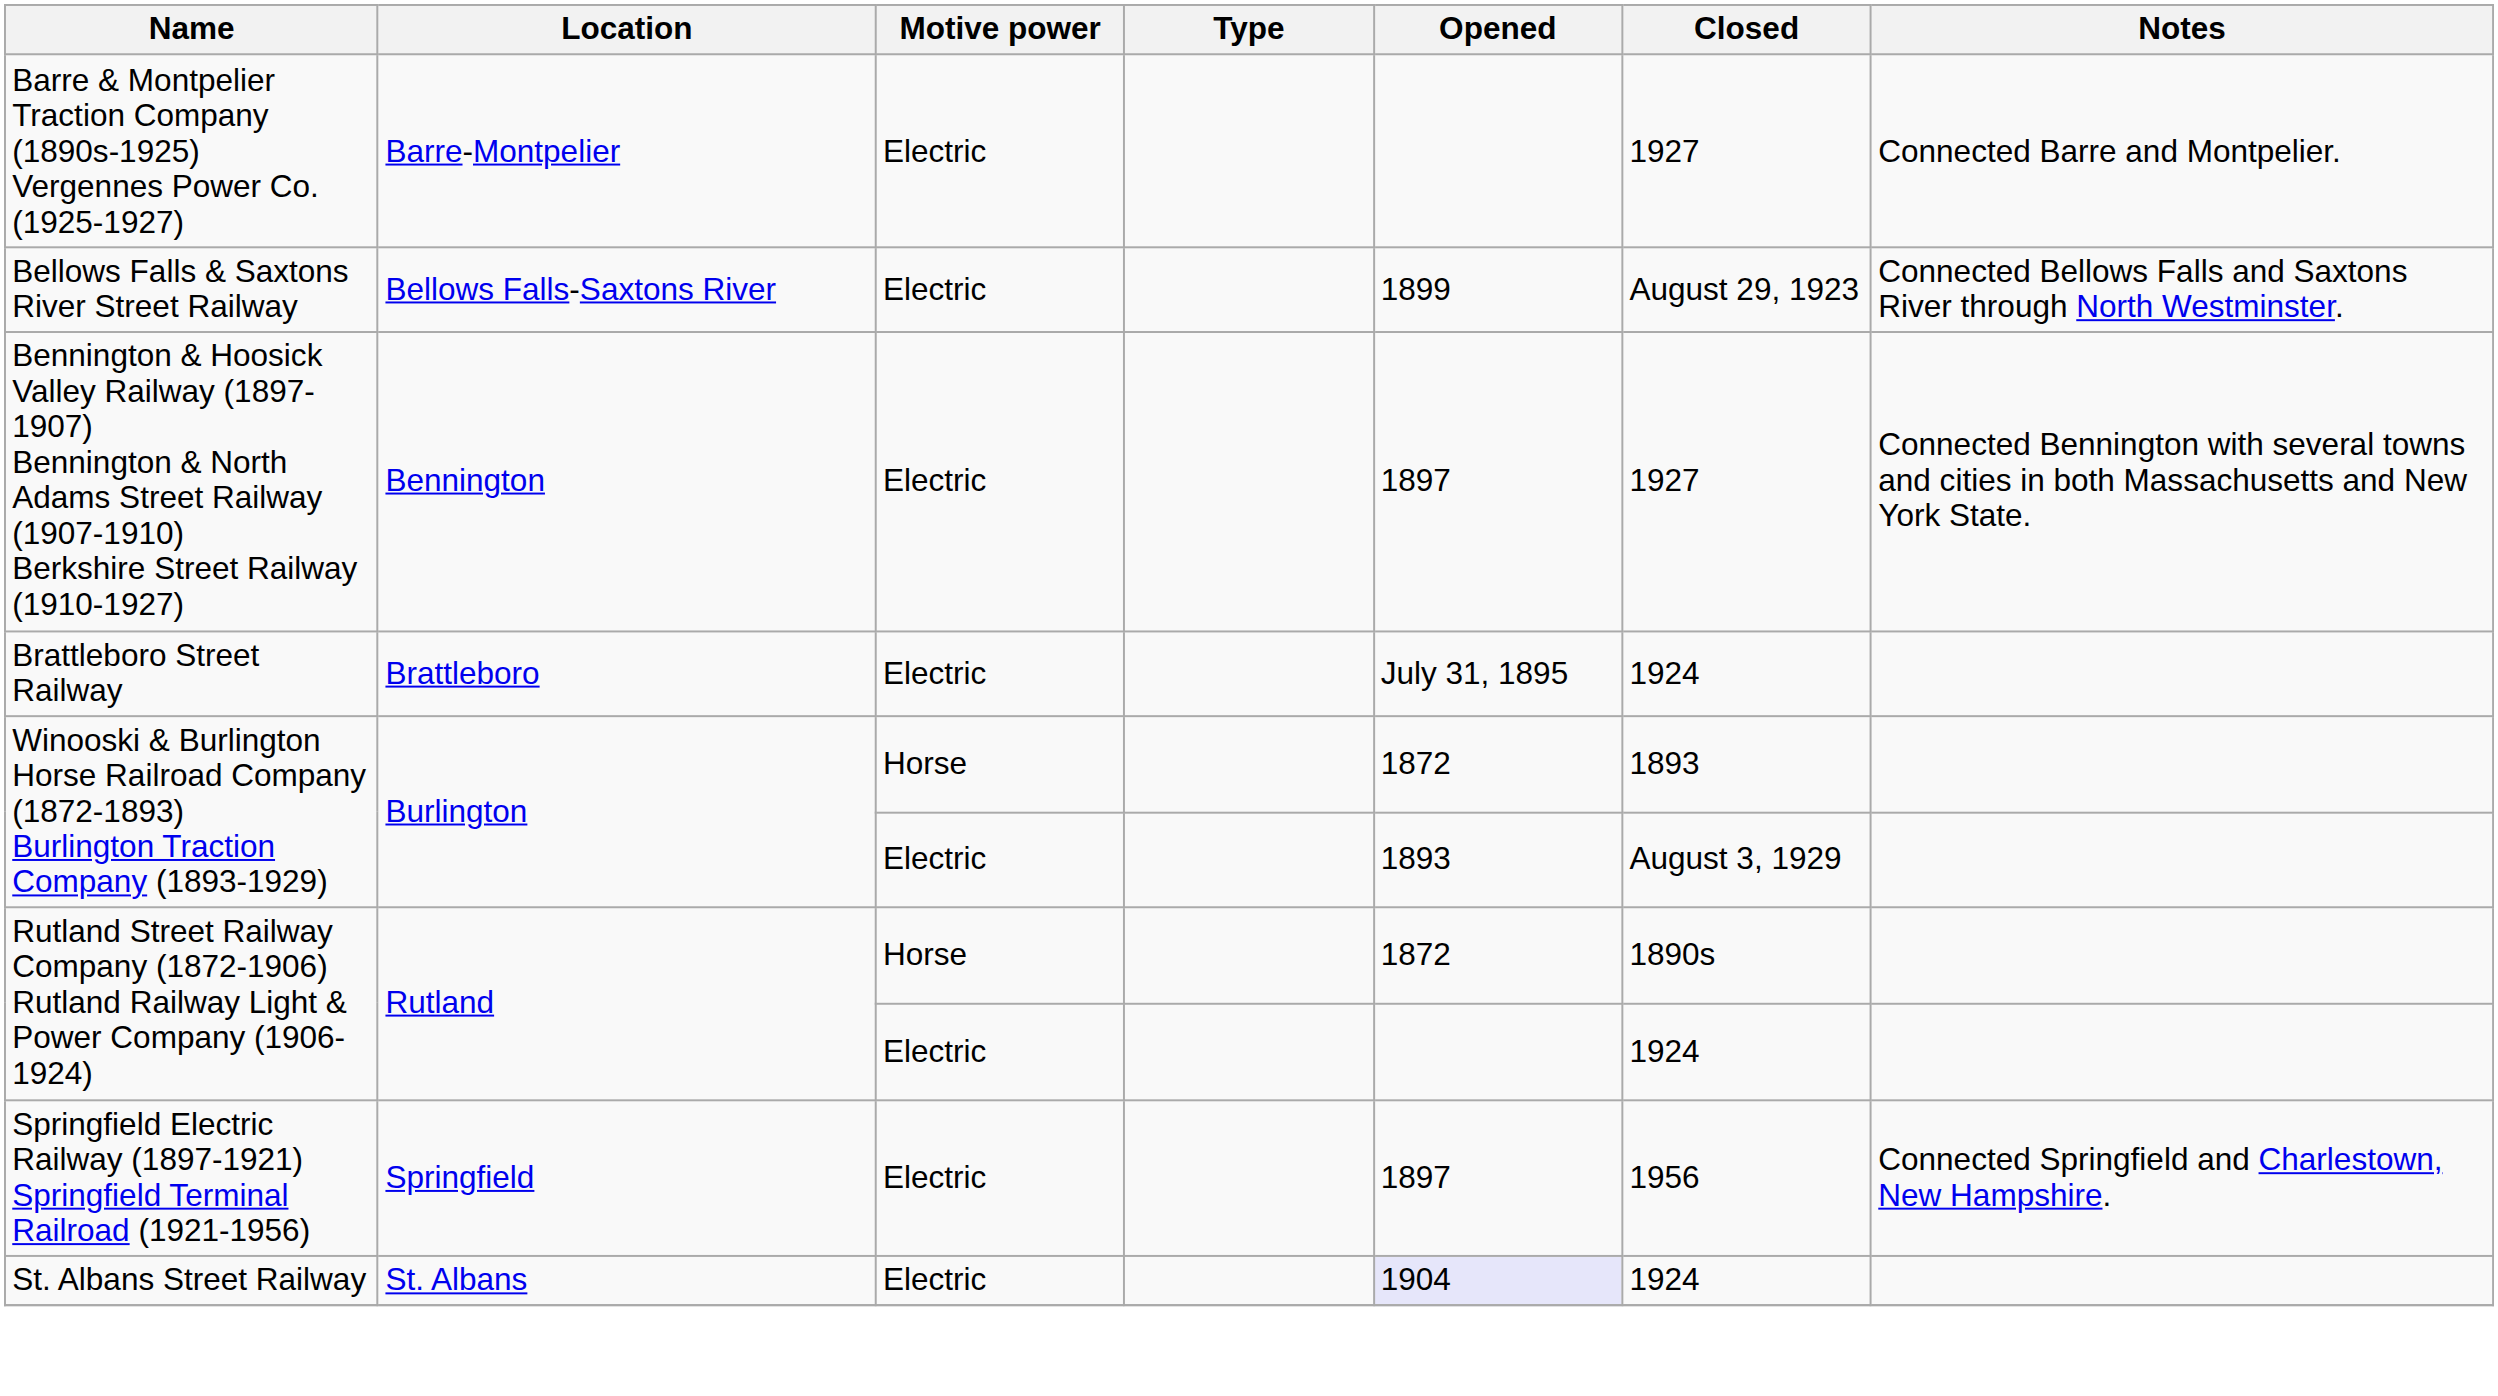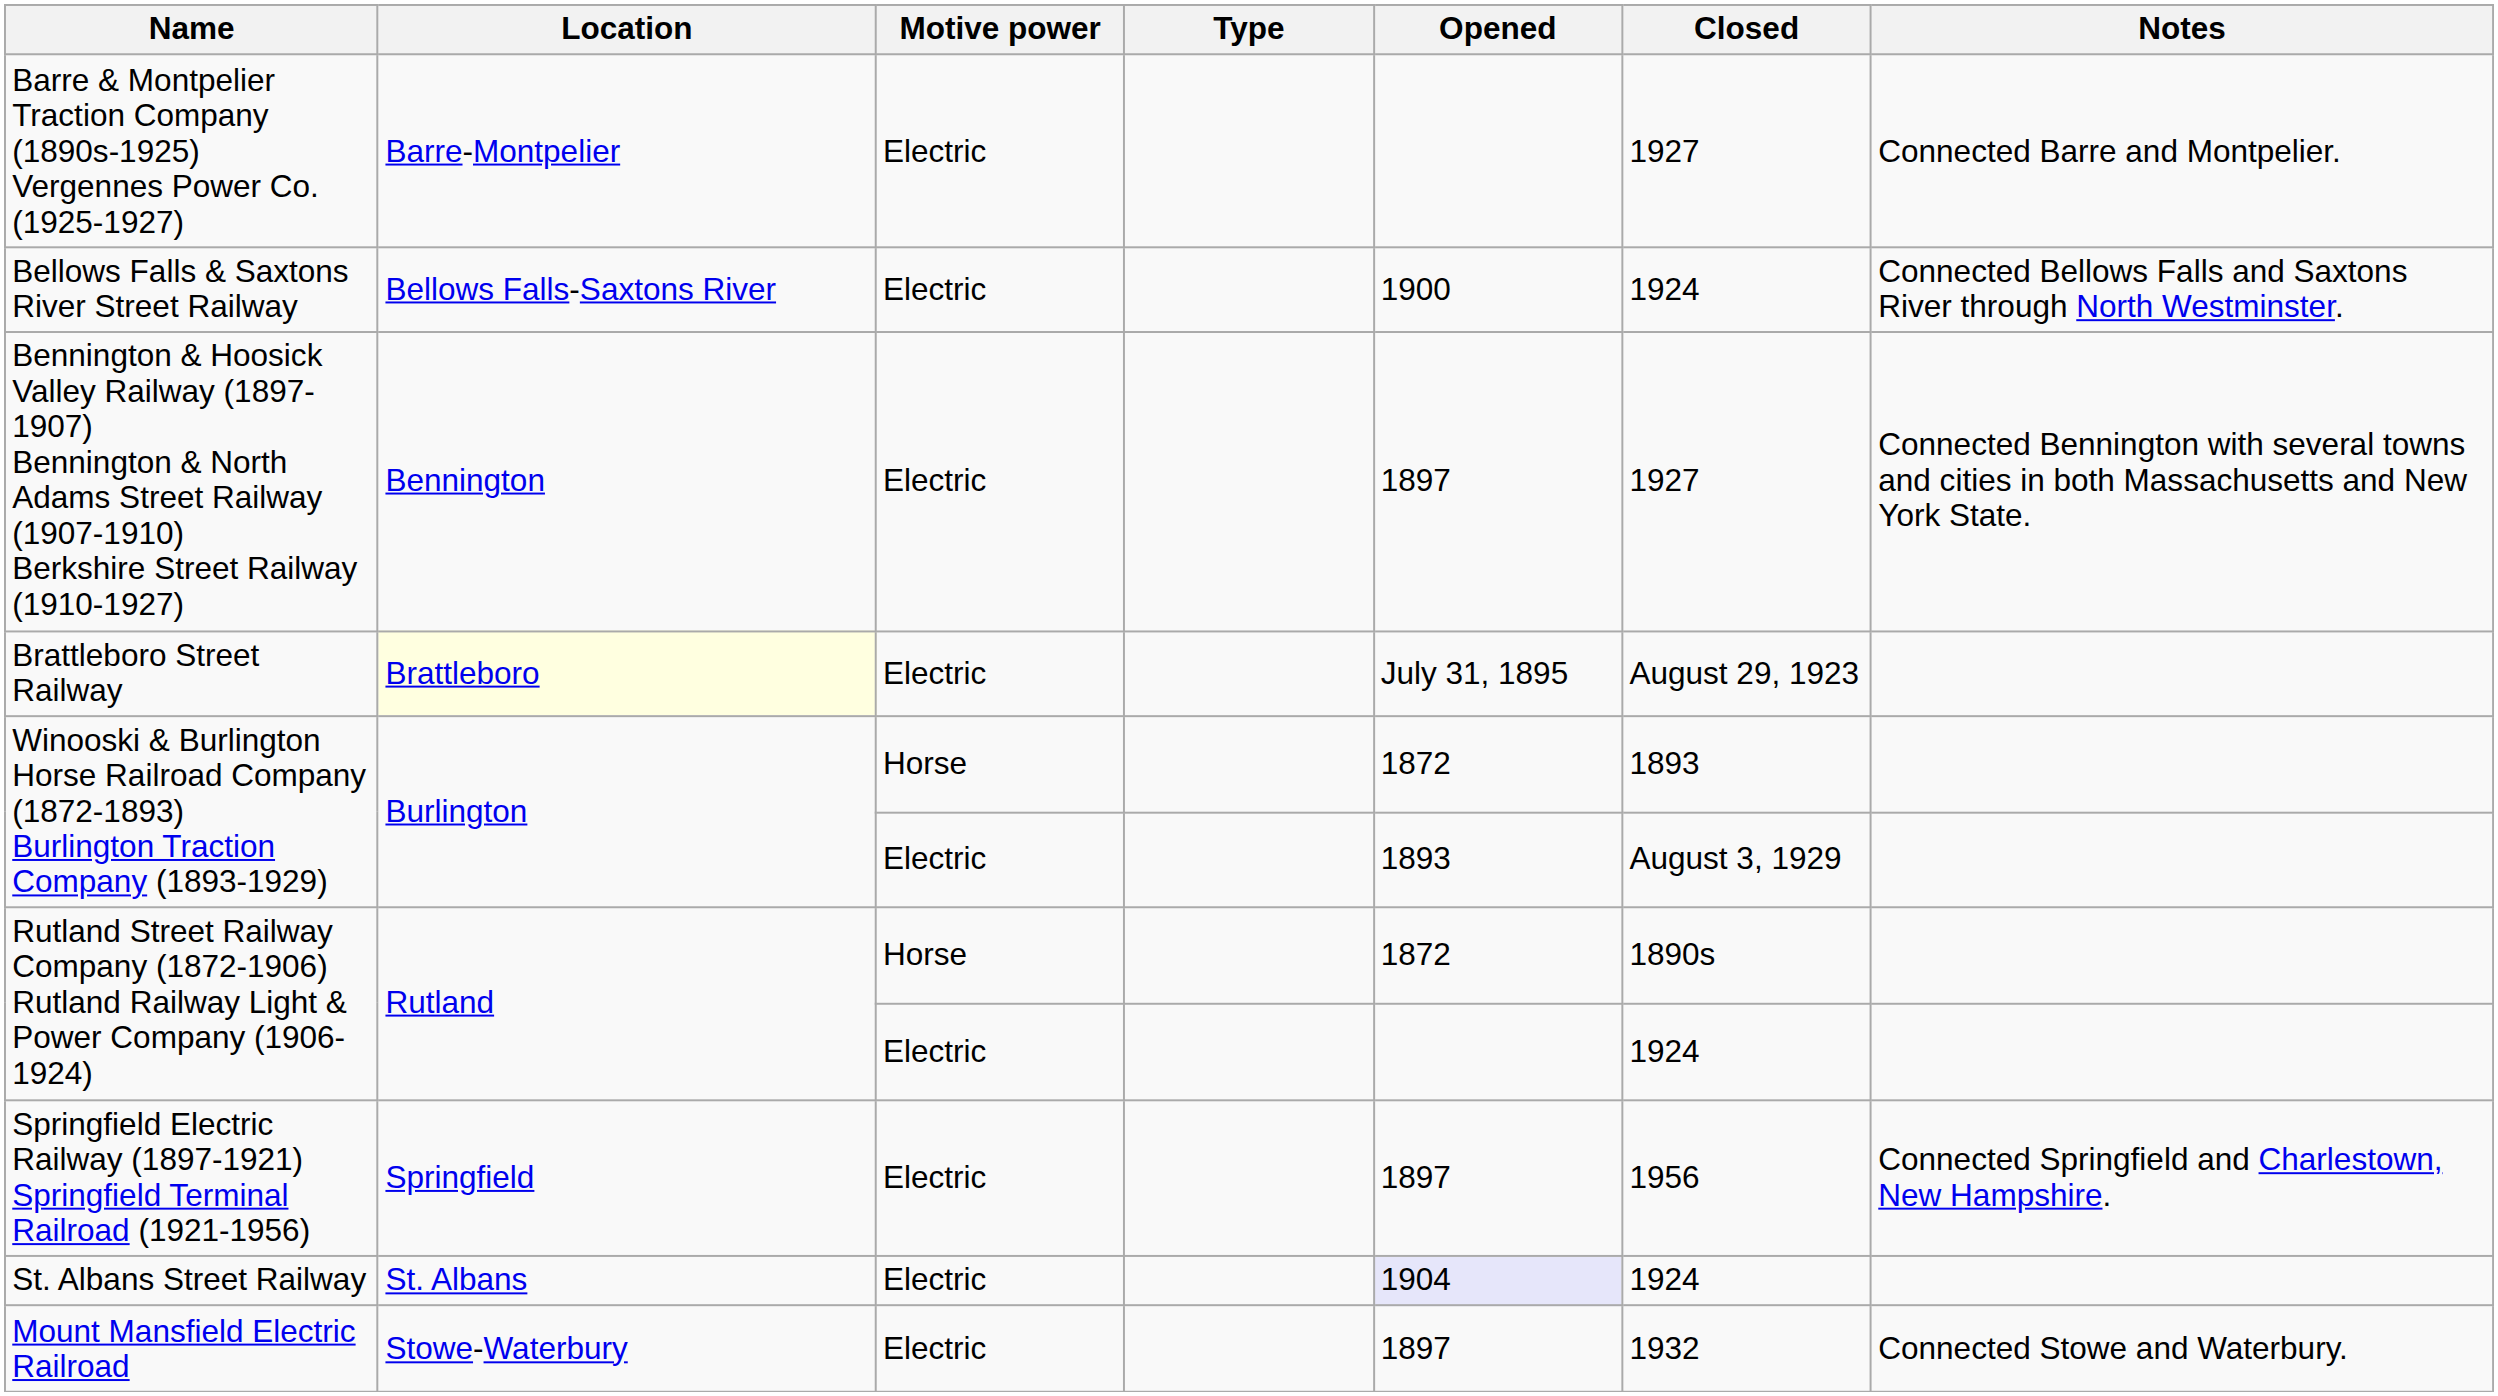Bellows Falls & Saxtons River Street Railway | Opened: 1899 -> 1900
Bellows Falls & Saxtons River Street Railway | Closed: August 29, 1923 -> 1924
Brattleboro Street Railway | Location: no background -> lightyellow background
Brattleboro Street Railway | Closed: 1924 -> August 29, 1923
+ row: Mount Mansfield Electric Railroad | Stowe-Waterbury | Electric | 1897 | 1932 | Connected Stowe and Waterbury.
